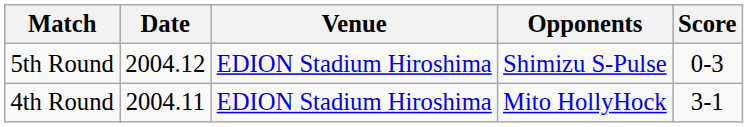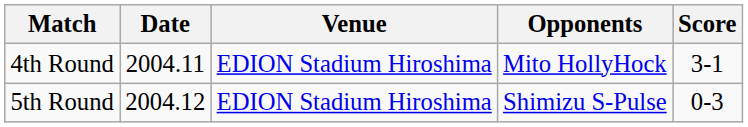rows swapped: 4th Round <-> 5th Round
